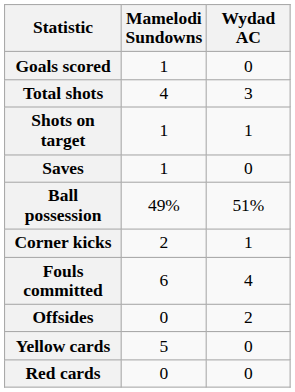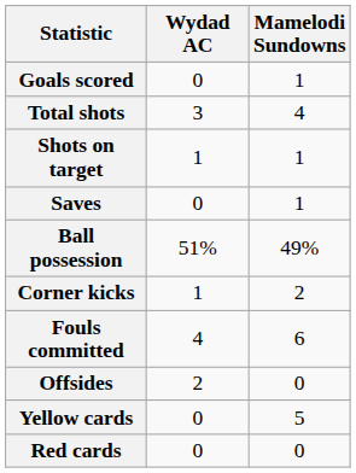columns swapped: Mamelodi Sundowns <-> Wydad AC
